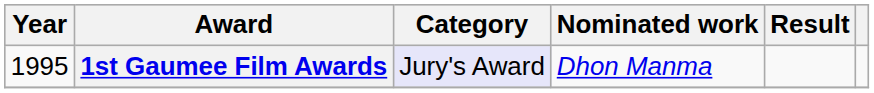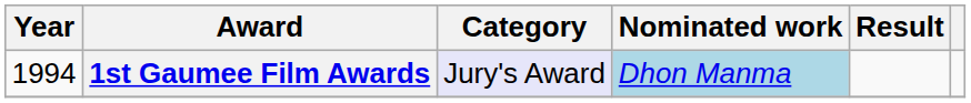1st Gaumee Film Awards | Year: 1995 -> 1994
1st Gaumee Film Awards | Nominated work: no background -> lightblue background
